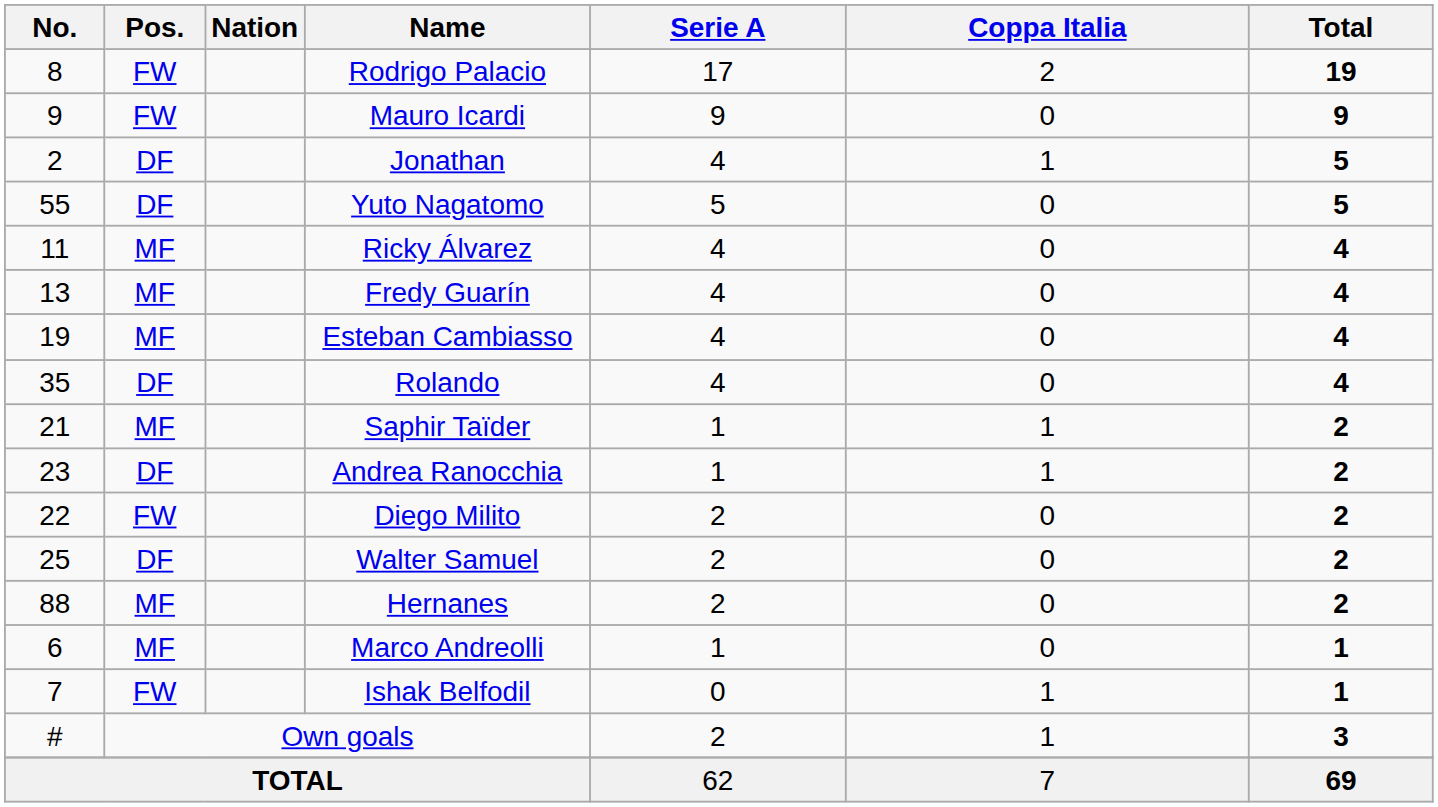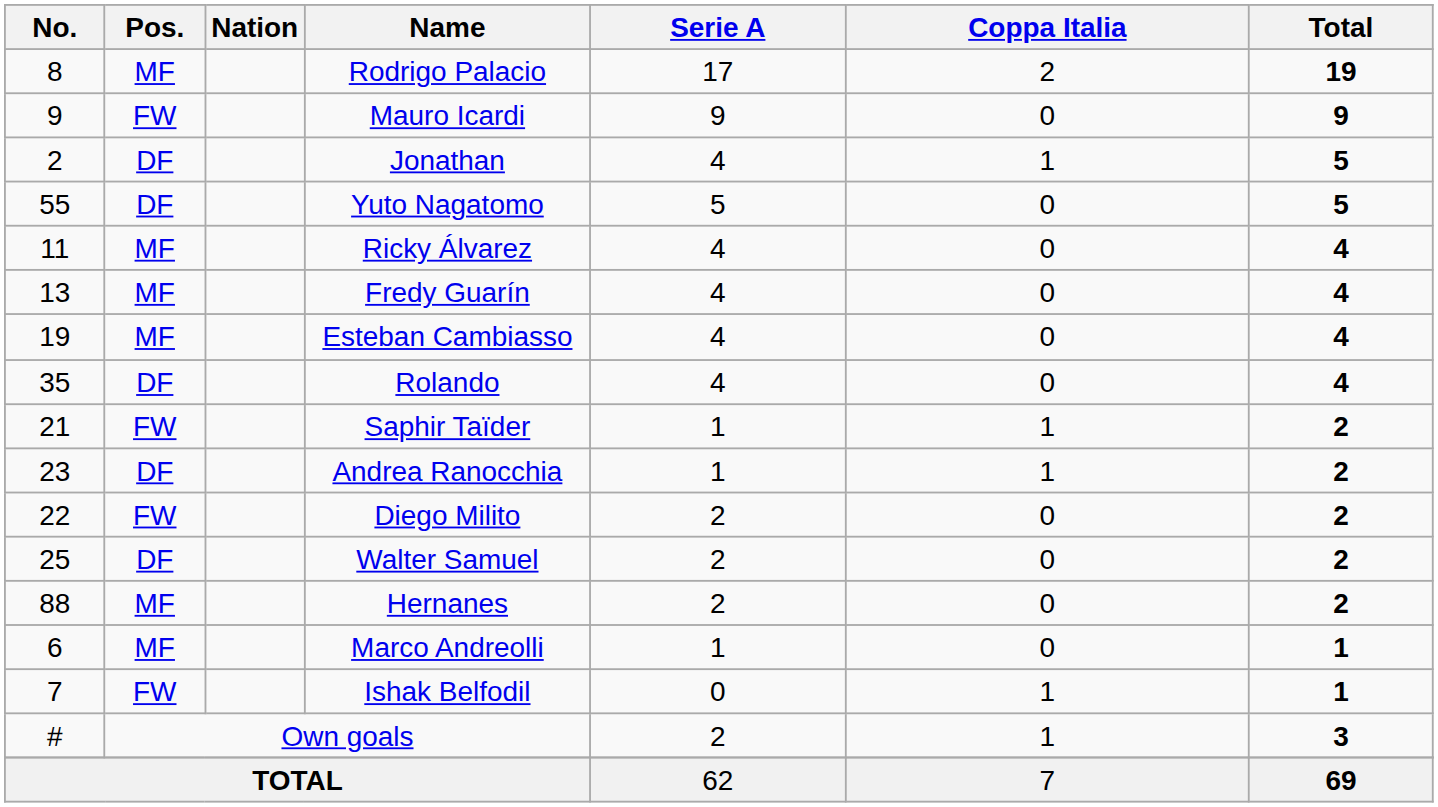Rodrigo Palacio | Pos.: FW -> MF
Saphir Taïder | Pos.: MF -> FW
